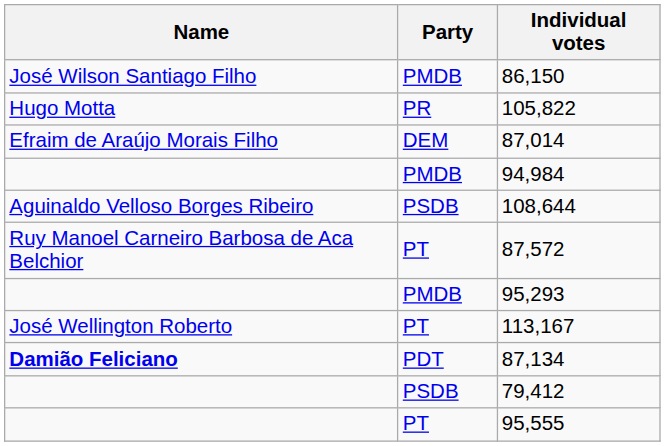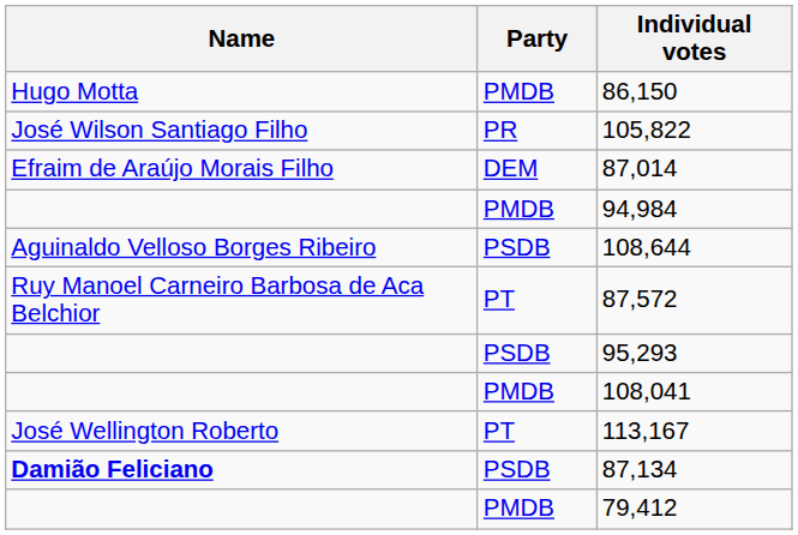86,150 | Name: José Wilson Santiago Filho -> Hugo Motta
105,822 | Name: Hugo Motta -> José Wilson Santiago Filho
95,293 | Party: PMDB -> PSDB
+ row: PMDB | 108,041
87,134 | Party: PDT -> PSDB
79,412 | Party: PSDB -> PMDB
- row: PT | 95,555
